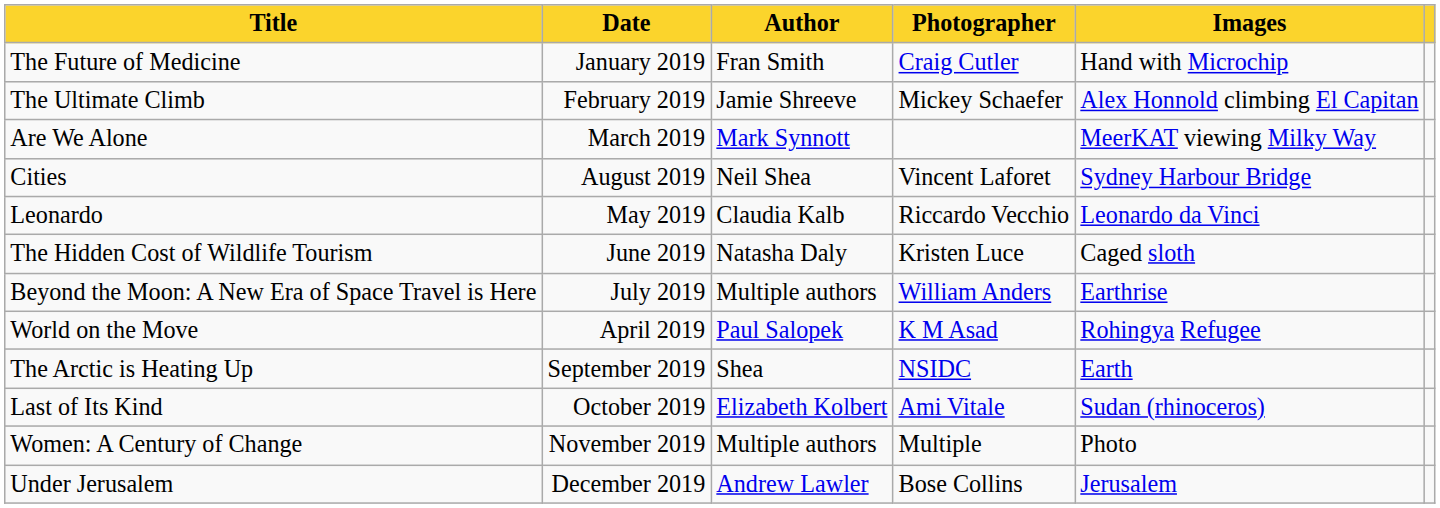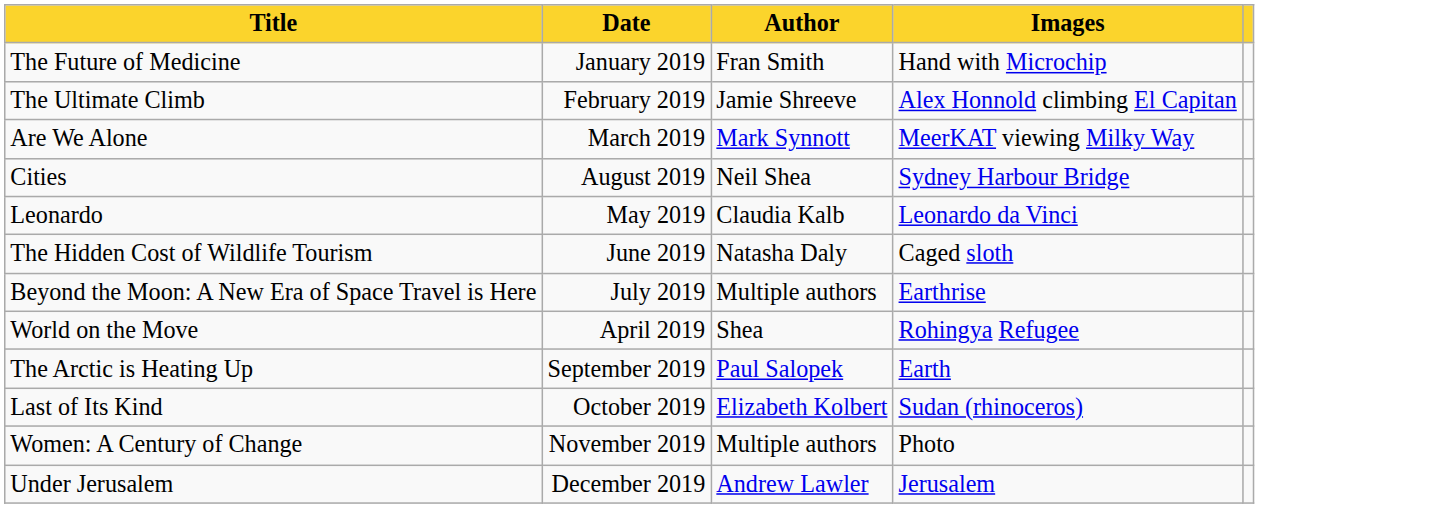- column: Photographer | Craig Cutler | Mickey Schaefer | Vincent Laforet | Riccardo Vecchio | Kristen Luce | William Anders | K M Asad | NSIDC | Ami Vitale | Multiple | Bose Collins
World on the Move | Author: Paul Salopek -> Shea
The Arctic is Heating Up | Author: Shea -> Paul Salopek
